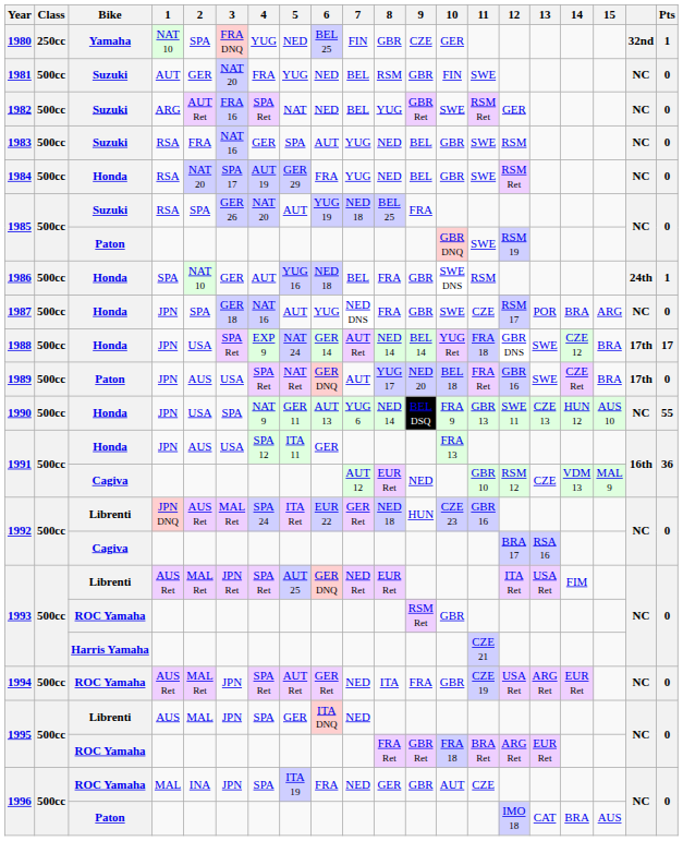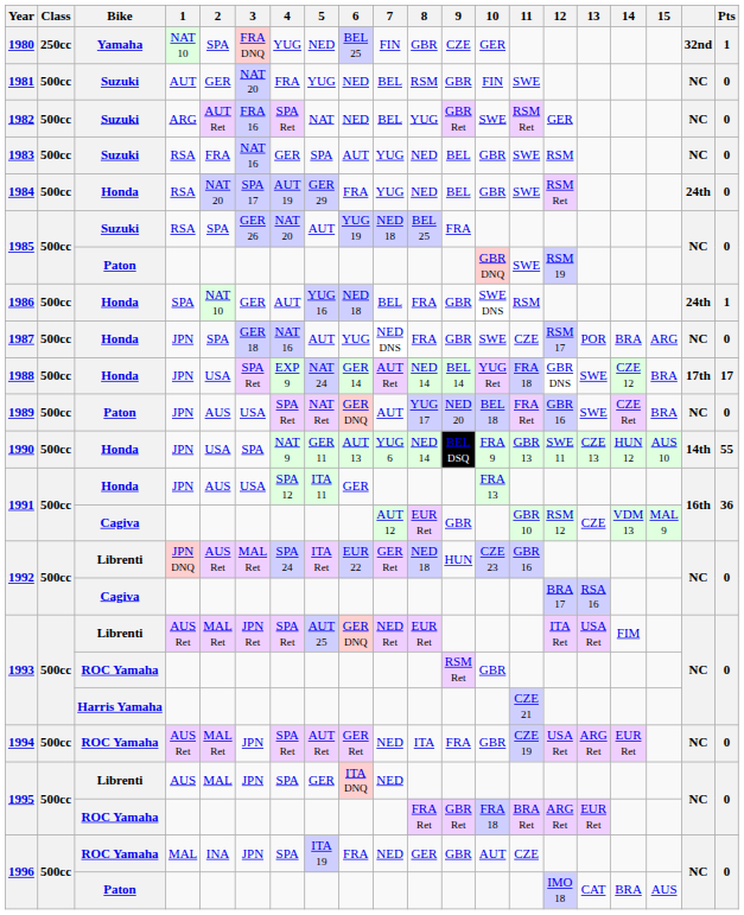1984 | column 19: NC -> 24th
1989 | column 19: 17th -> NC
1990 | column 19: NC -> 14th
1991 / Cagiva | 9: NED -> GBR
